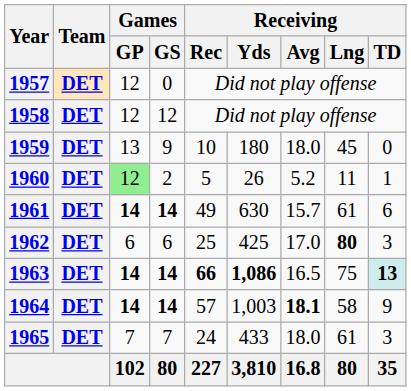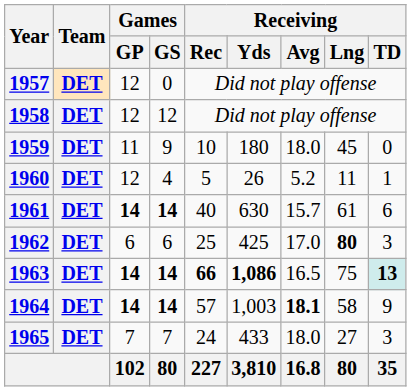1959 | Games / GP: 13 -> 11
1960 | Games / GP: lightgreen background -> no background
1960 | Games / GS: 2 -> 4
1961 | Receiving / Rec: 49 -> 40
1965 | Receiving / Lng: 61 -> 27
